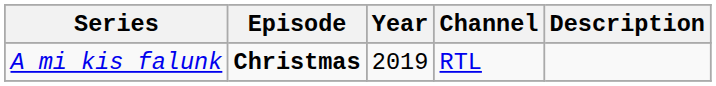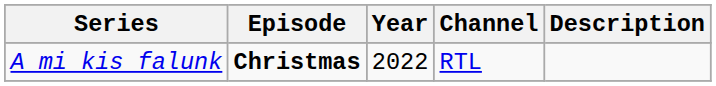A mi kis falunk | Year: 2019 -> 2022
